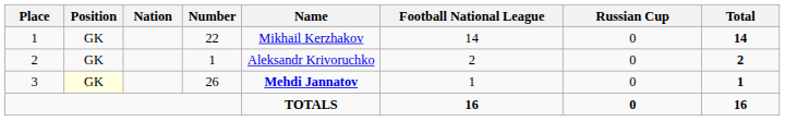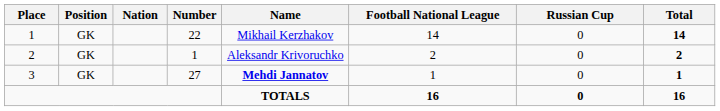3 | Position: lightyellow background -> no background
3 | Number: 26 -> 27
